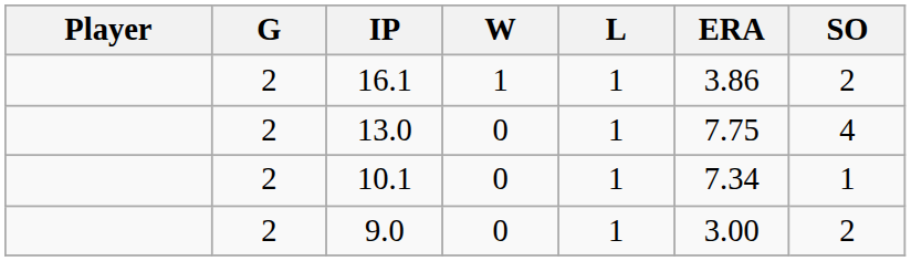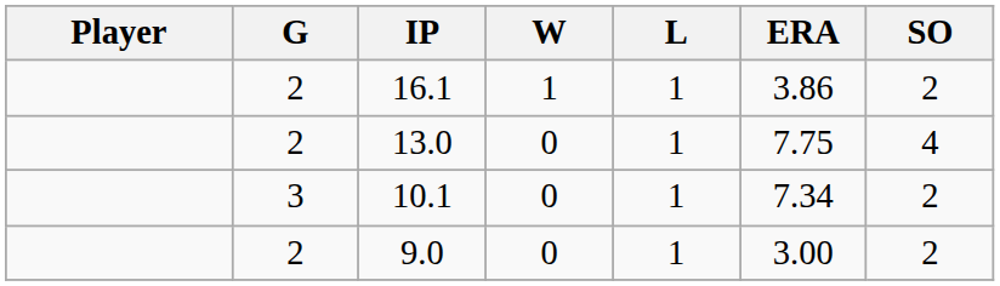10.1 | G: 2 -> 3
10.1 | SO: 1 -> 2
